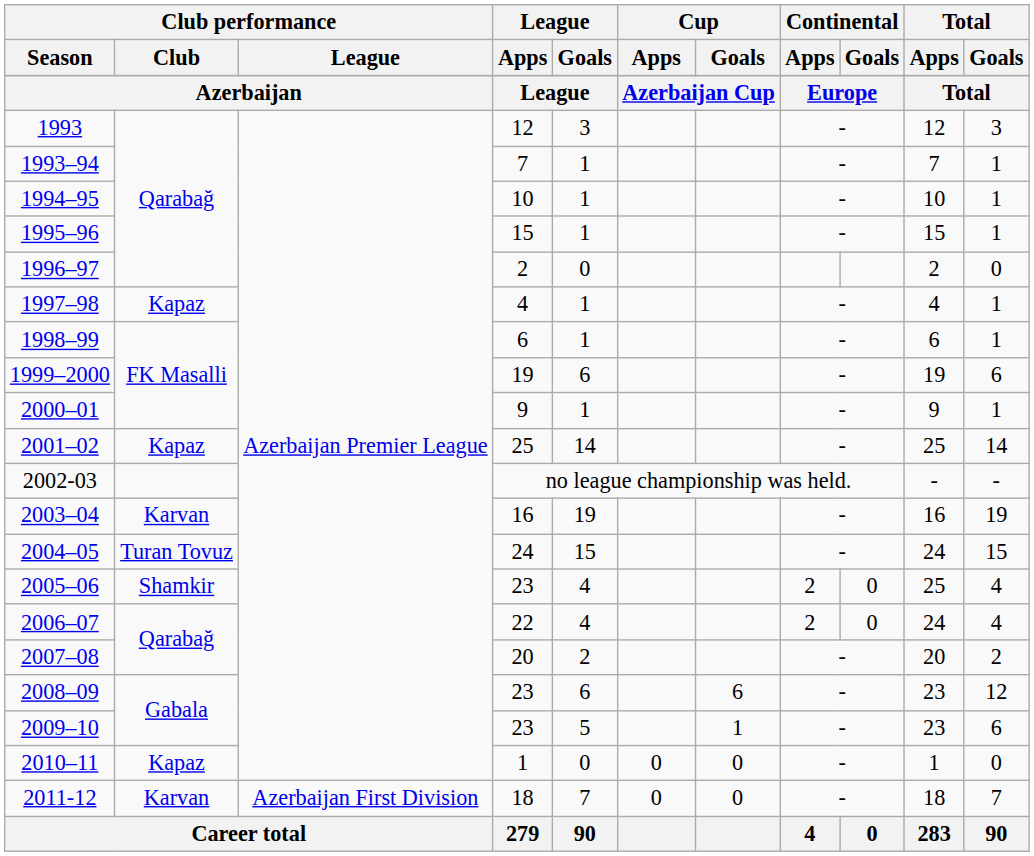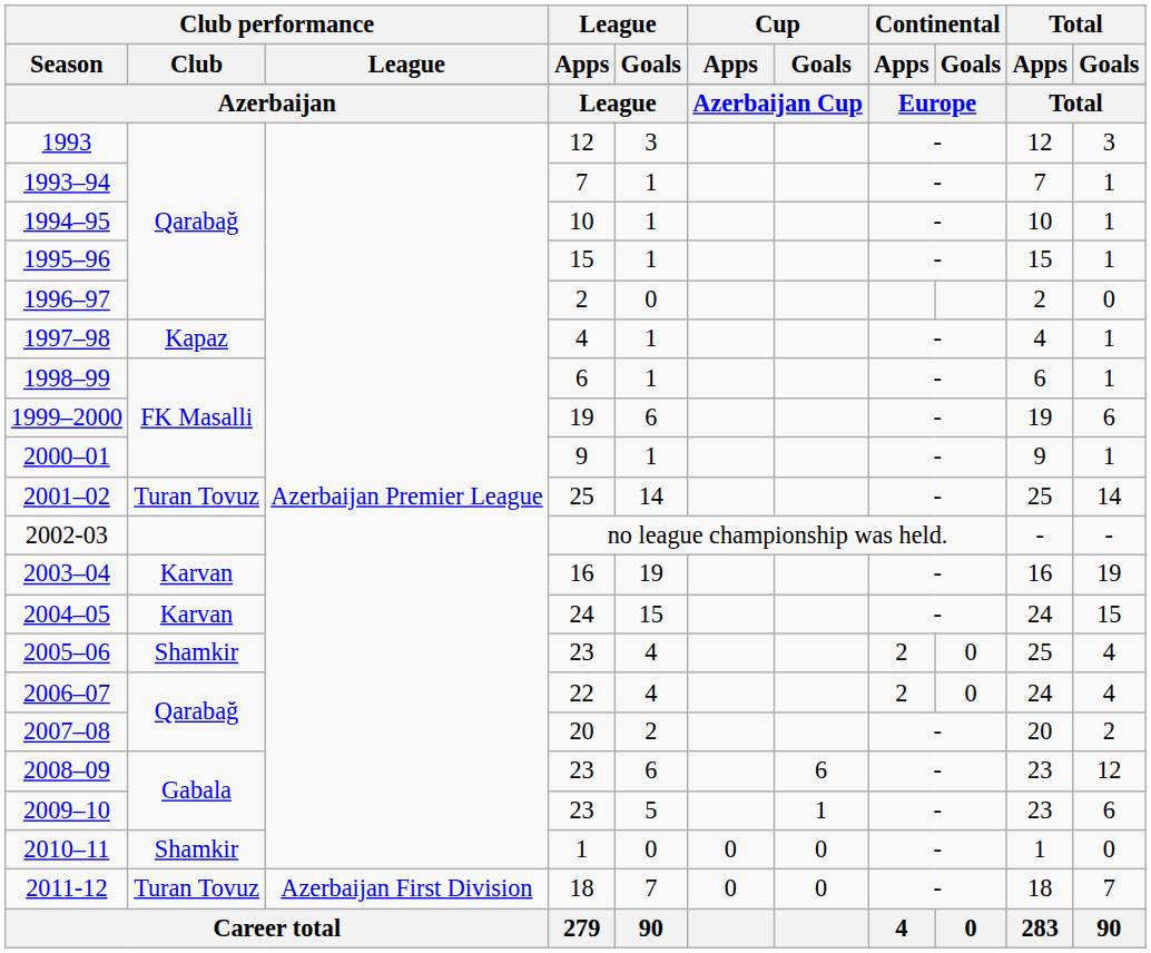2001–02 | Club performance / Club: Kapaz -> Turan Tovuz
2004–05 | Club performance / Club: Turan Tovuz -> Karvan
2010–11 | Club performance / Club: Kapaz -> Shamkir
2011-12 | Club performance / Club: Karvan -> Turan Tovuz
